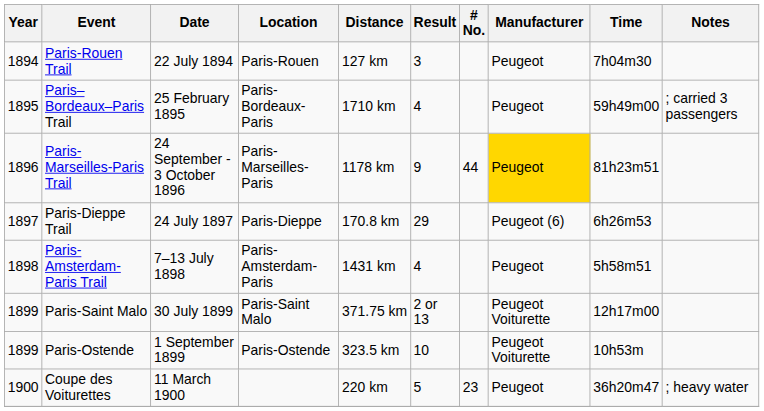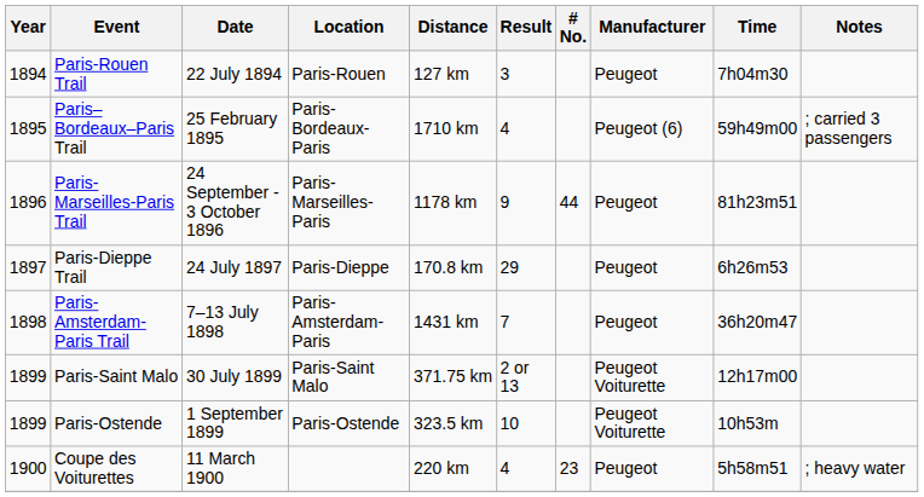Paris–Bordeaux–Paris Trail | Manufacturer: Peugeot -> Peugeot (6)
Paris-Marseilles-Paris Trail | Manufacturer: gold background -> no background
Paris-Dieppe Trail | Manufacturer: Peugeot (6) -> Peugeot
Paris-Amsterdam-Paris Trail | Result: 4 -> 7
Paris-Amsterdam-Paris Trail | Time: 5h58m51 -> 36h20m47
Coupe des Voiturettes | Result: 5 -> 4
Coupe des Voiturettes | Time: 36h20m47 -> 5h58m51
